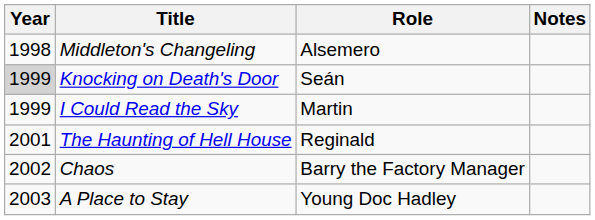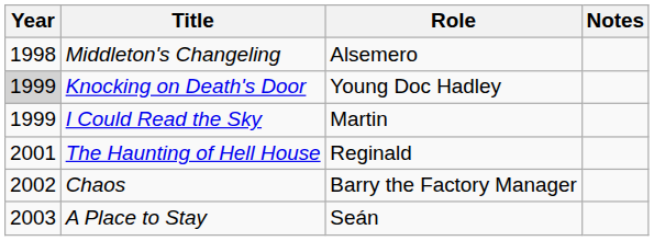Knocking on Death's Door | Role: Seán -> Young Doc Hadley
A Place to Stay | Role: Young Doc Hadley -> Seán
